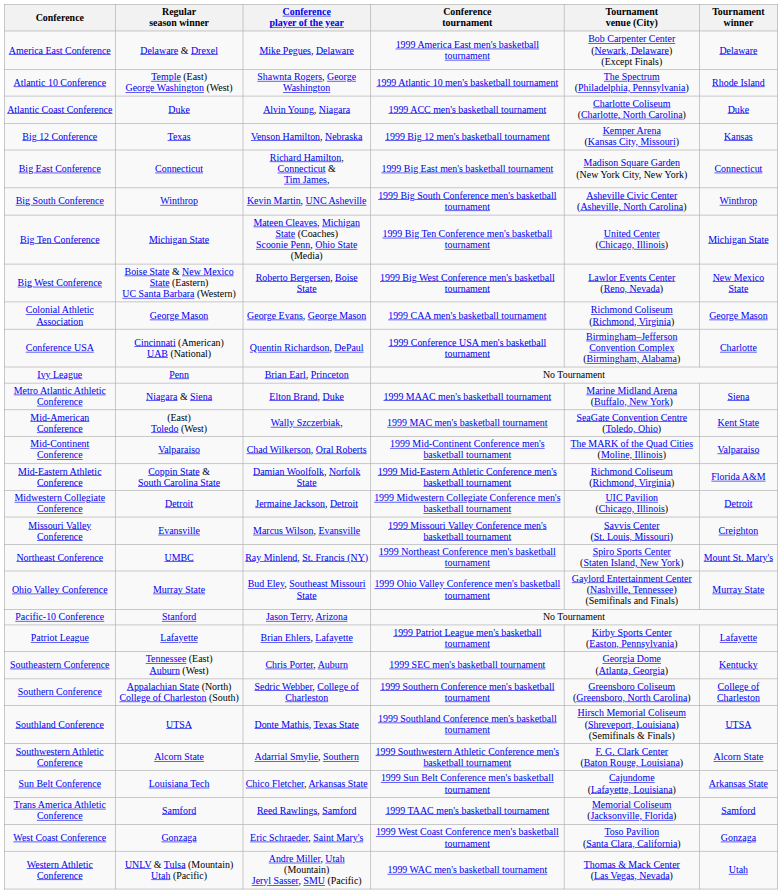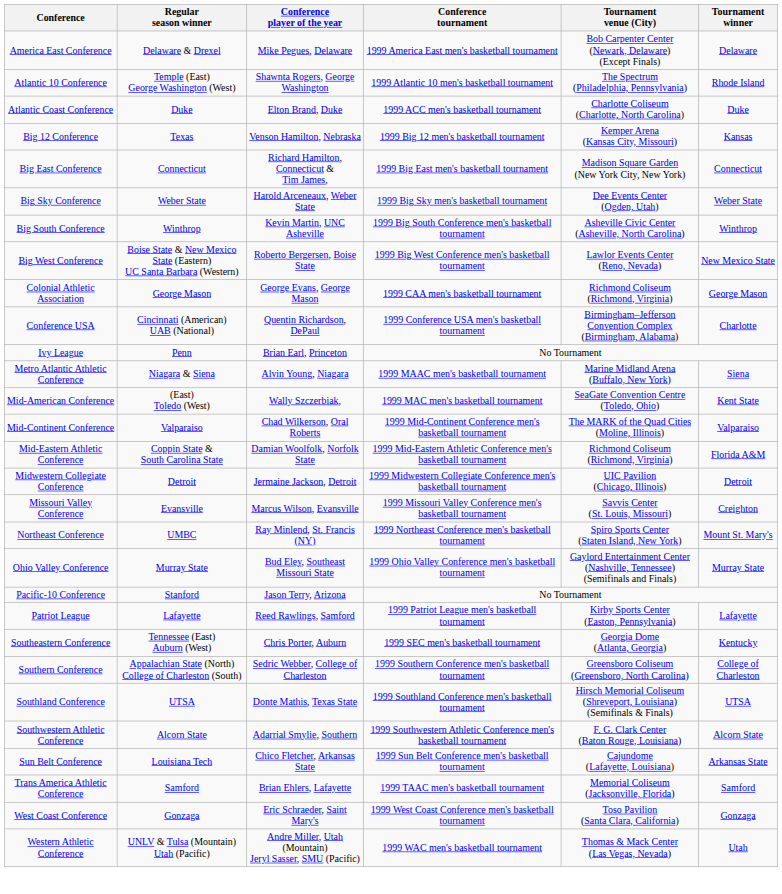Atlantic Coast Conference | Conference player of the year: Alvin Young, Niagara -> Elton Brand, Duke
+ row: Big Sky Conference | Weber State | Harold Arceneaux, Weber State | 1999 Big Sky men's basketball tournament | Dee Events Center (Ogden, Utah) | Weber State
- row: Big Ten Conference | Michigan State | Mateen Cleaves, Michigan State (Coaches) Scoonie Penn, Ohio State (Media) | 1999 Big Ten Conference men's basketball tournament | United Center (Chicago, Illinois) | Michigan State
Metro Atlantic Athletic Conference | Conference player of the year: Elton Brand, Duke -> Alvin Young, Niagara
Patriot League | Conference player of the year: Brian Ehlers, Lafayette -> Reed Rawlings, Samford
Trans America Athletic Conference | Conference player of the year: Reed Rawlings, Samford -> Brian Ehlers, Lafayette
